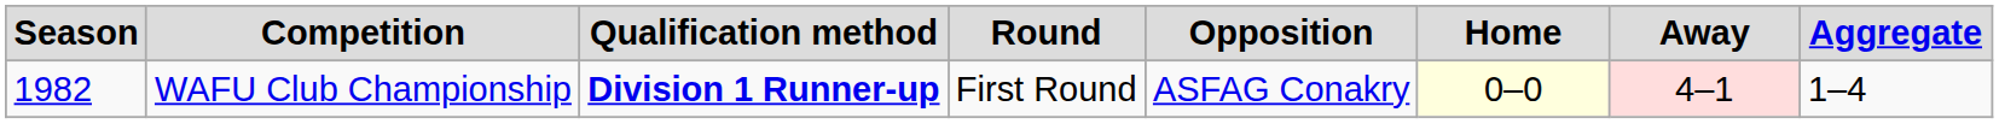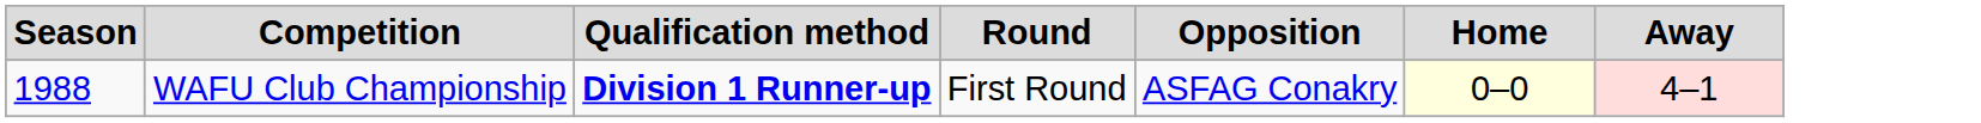- column: Aggregate | 1–4
WAFU Club Championship | Season: 1982 -> 1988
